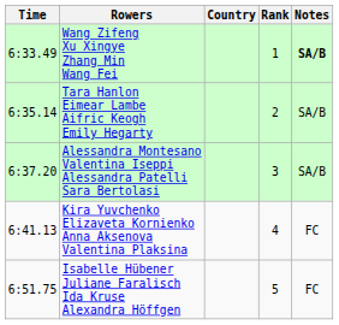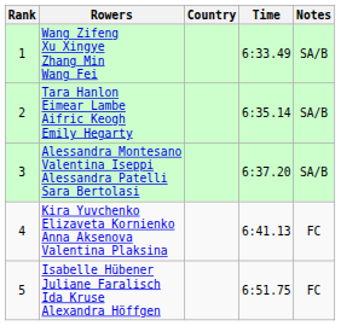columns swapped: Rank <-> Time
Wang Zifeng Xu Xingye Zhang Min Wang Fei | Notes: bold -> normal
